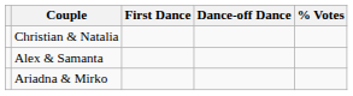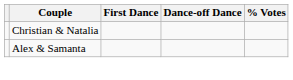- row: Ariadna & Mirko
